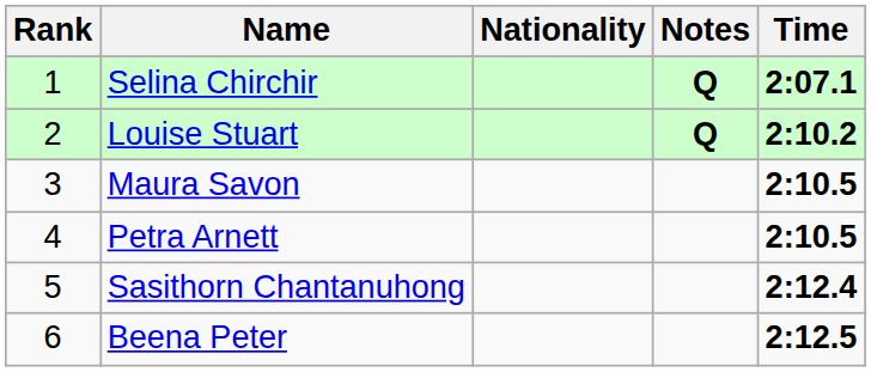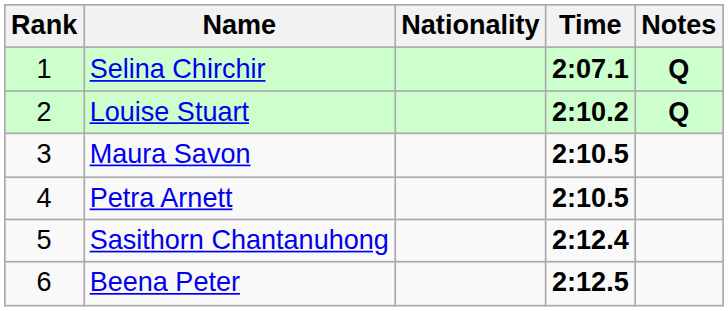columns swapped: Time <-> Notes
